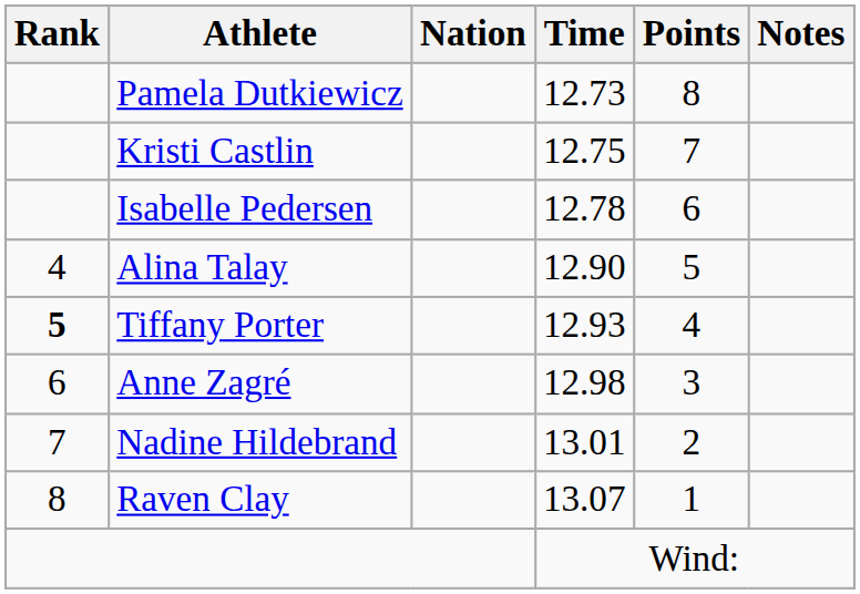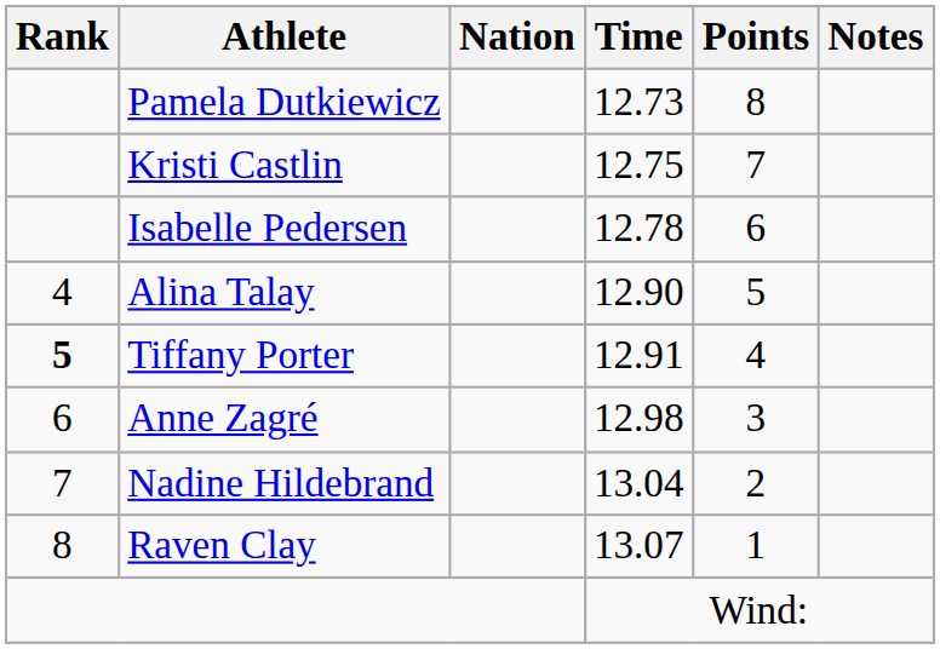Tiffany Porter | Time: 12.93 -> 12.91
Nadine Hildebrand | Time: 13.01 -> 13.04
